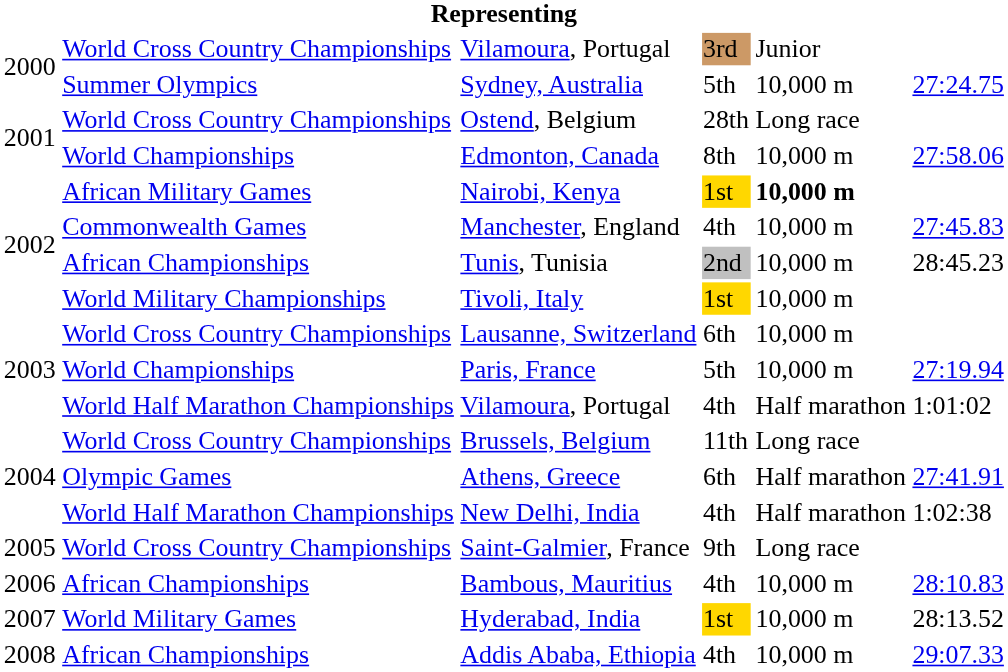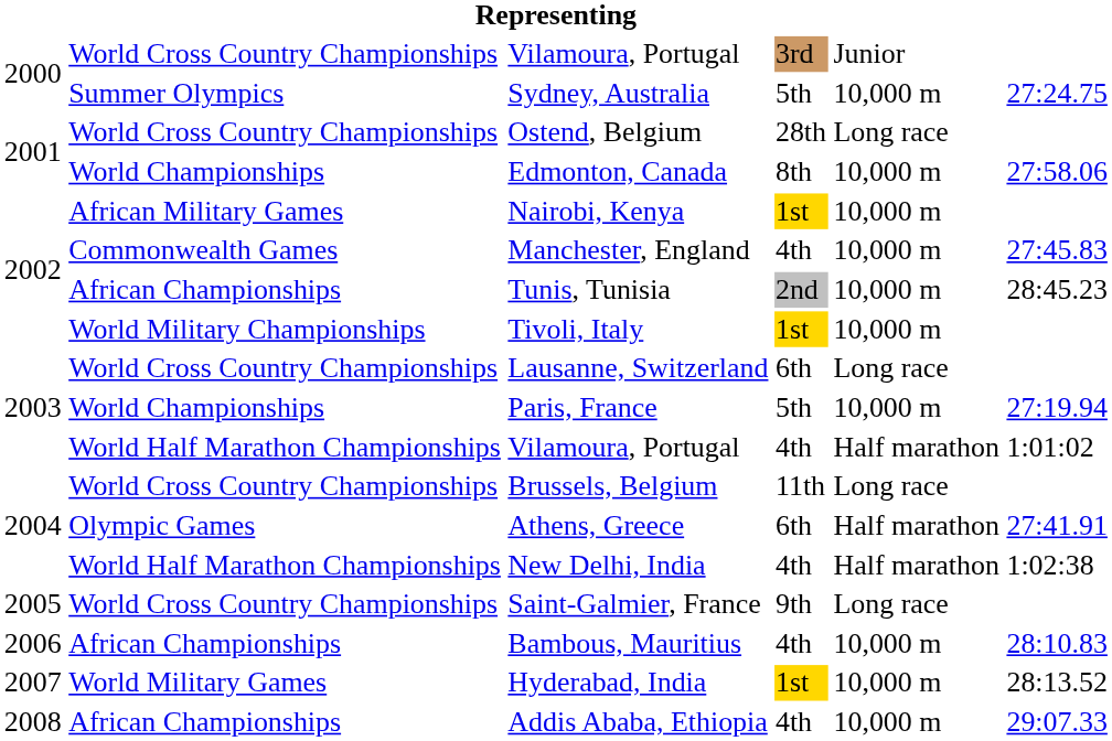Nairobi, Kenya | column 5: bold -> normal
Lausanne, Switzerland | column 5: 10,000 m -> Long race
